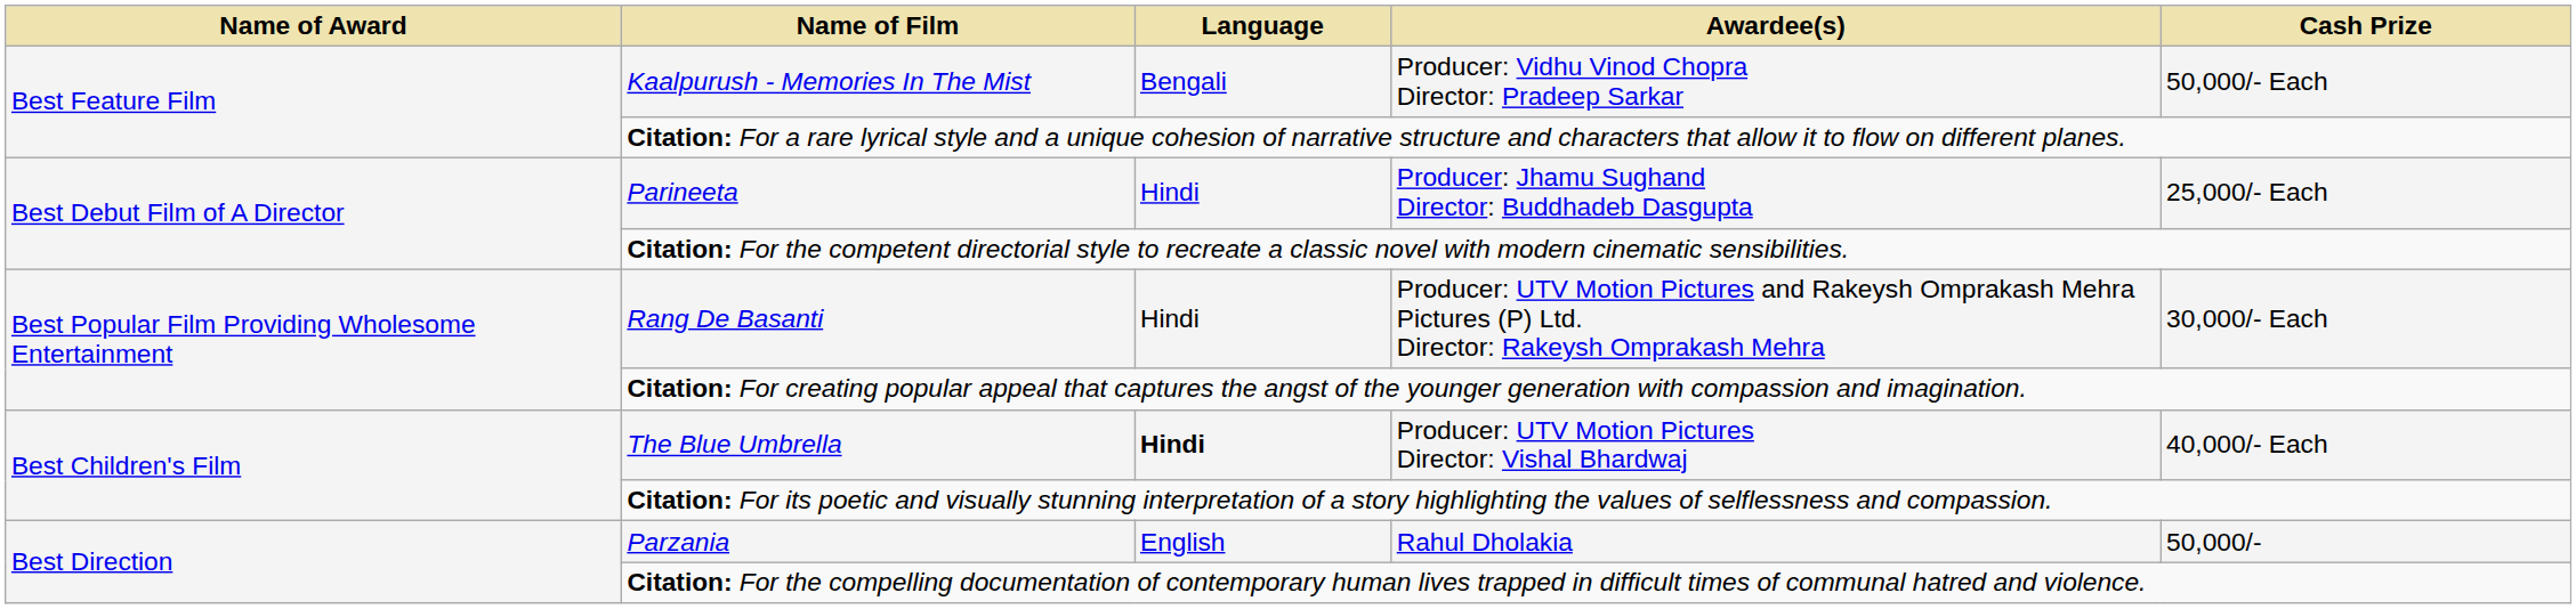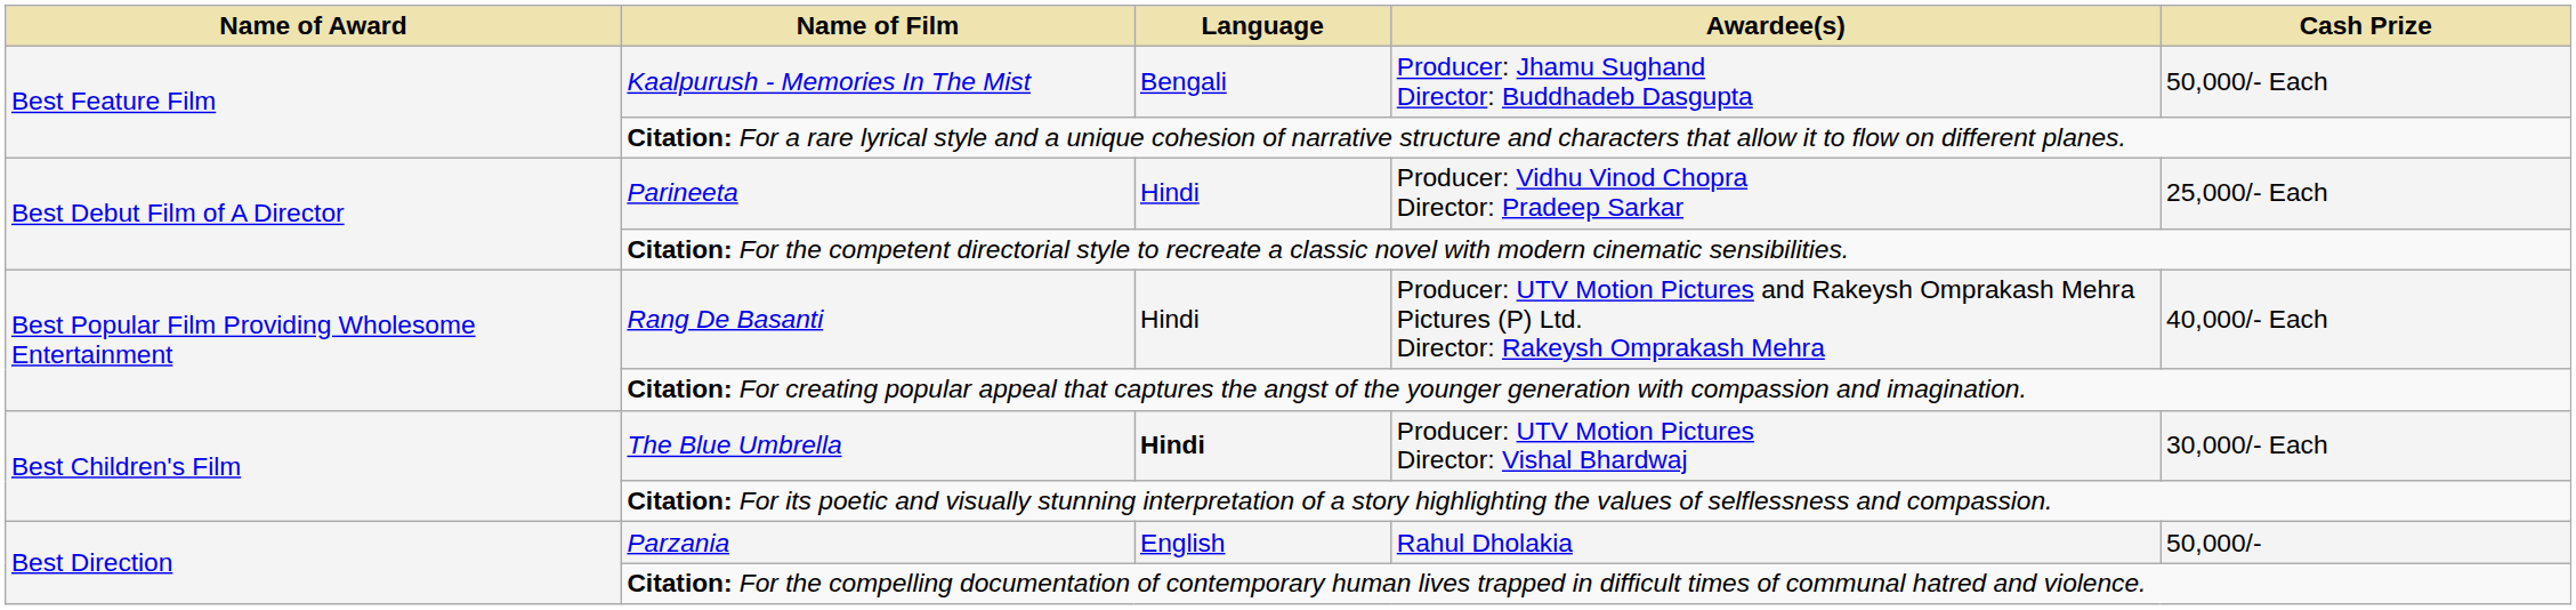Kaalpurush - Memories In The Mist | Awardee(s): Producer: Vidhu Vinod Chopra Director: Pradeep Sarkar -> Producer: Jhamu Sughand Director: Buddhadeb Dasgupta
Parineeta | Awardee(s): Producer: Jhamu Sughand Director: Buddhadeb Dasgupta -> Producer: Vidhu Vinod Chopra Director: Pradeep Sarkar
Rang De Basanti | Cash Prize: 30,000/- Each -> 40,000/- Each
The Blue Umbrella | Cash Prize: 40,000/- Each -> 30,000/- Each
